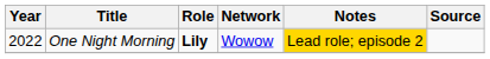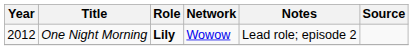One Night Morning | Year: 2022 -> 2012
One Night Morning | Notes: gold background -> no background
